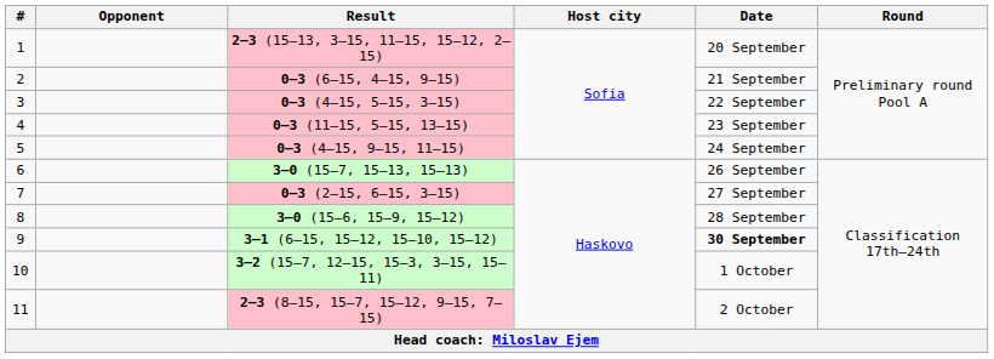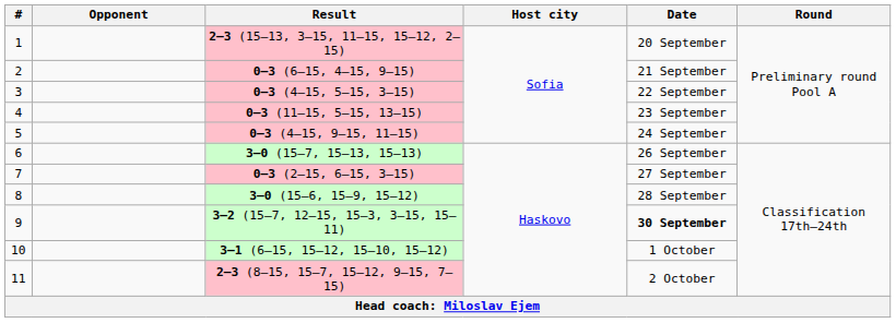9 | Result: 3–1 (6–15, 15–12, 15–10, 15–12) -> 3–2 (15–7, 12–15, 15–3, 3–15, 15–11)
10 | Result: 3–2 (15–7, 12–15, 15–3, 3–15, 15–11) -> 3–1 (6–15, 15–12, 15–10, 15–12)
